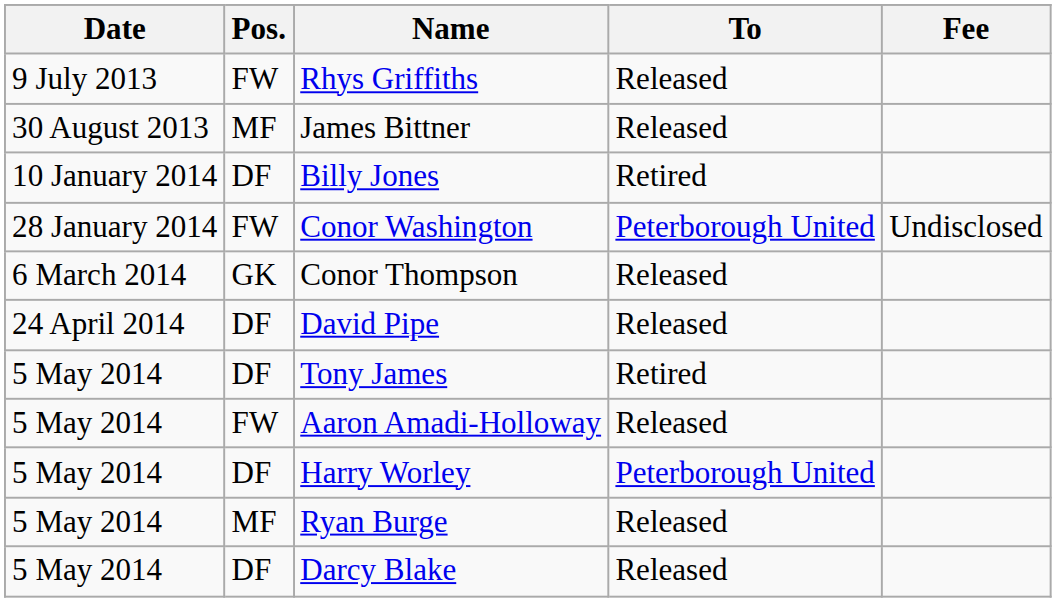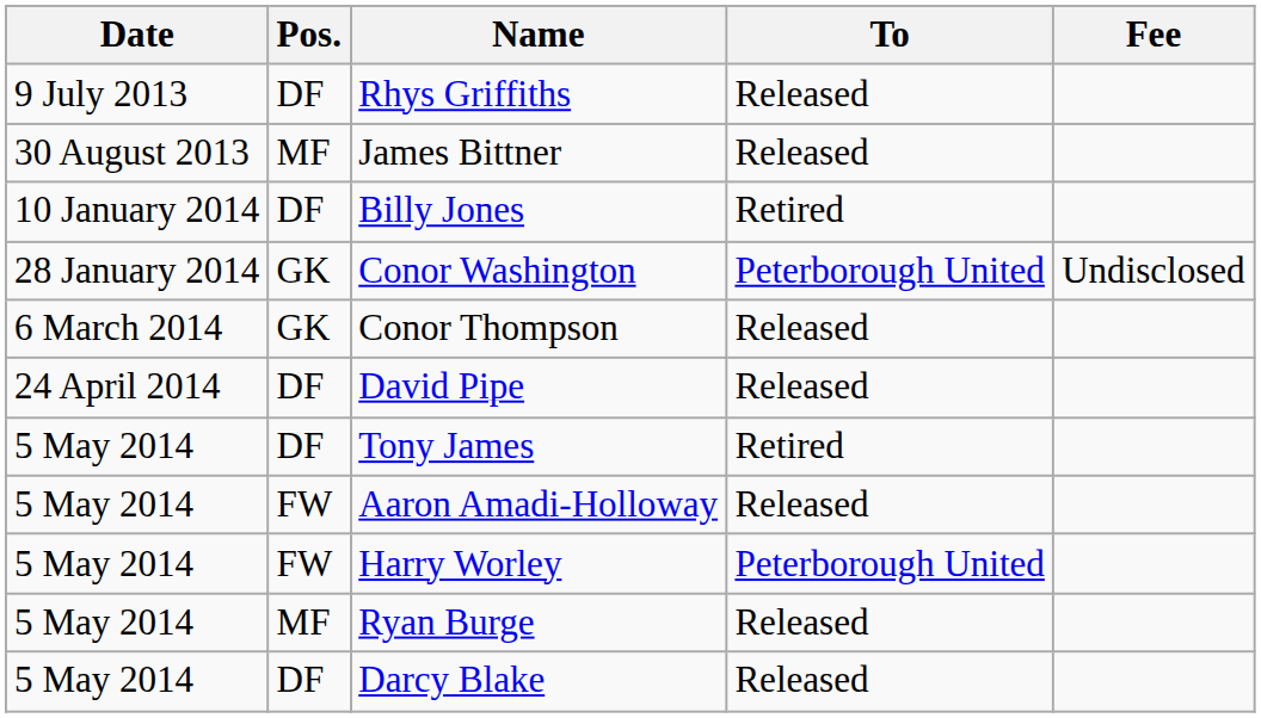Rhys Griffiths | Pos.: FW -> DF
Conor Washington | Pos.: FW -> GK
Harry Worley | Pos.: DF -> FW
